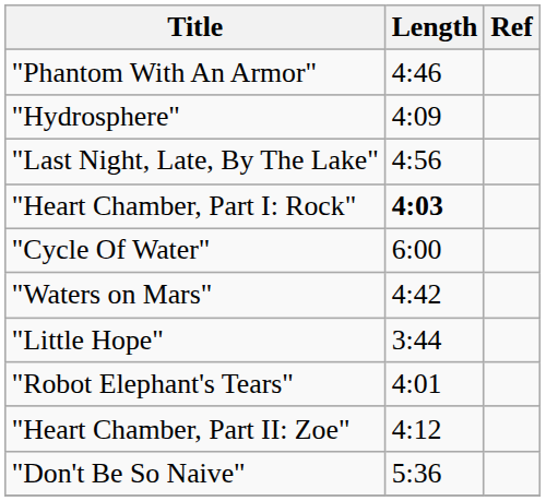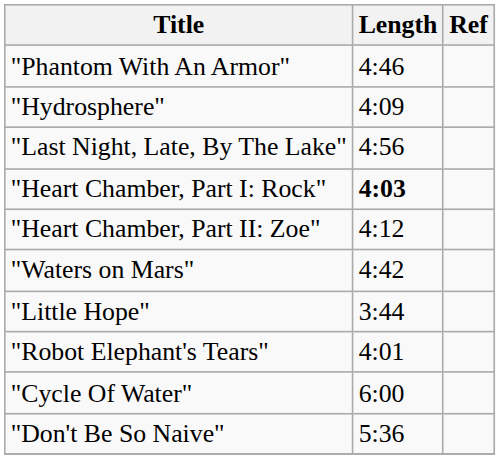rows swapped: "Heart Chamber, Part II: Zoe" <-> "Cycle Of Water"
